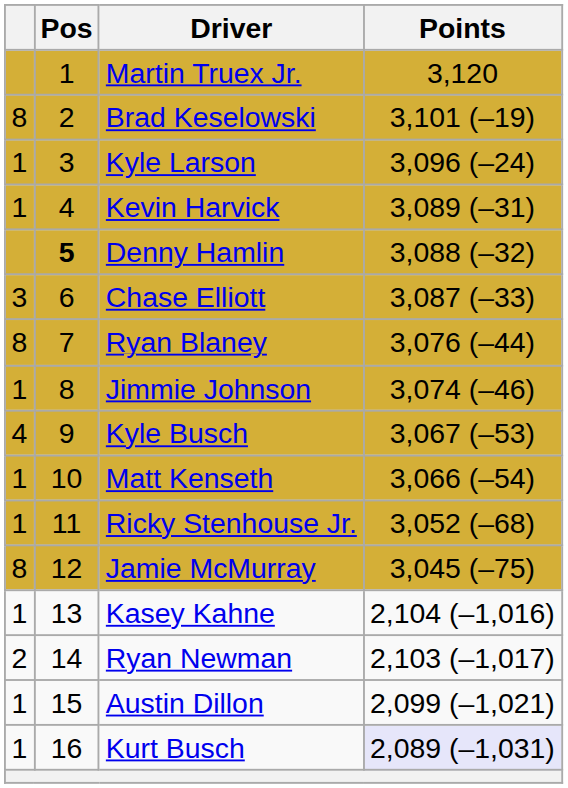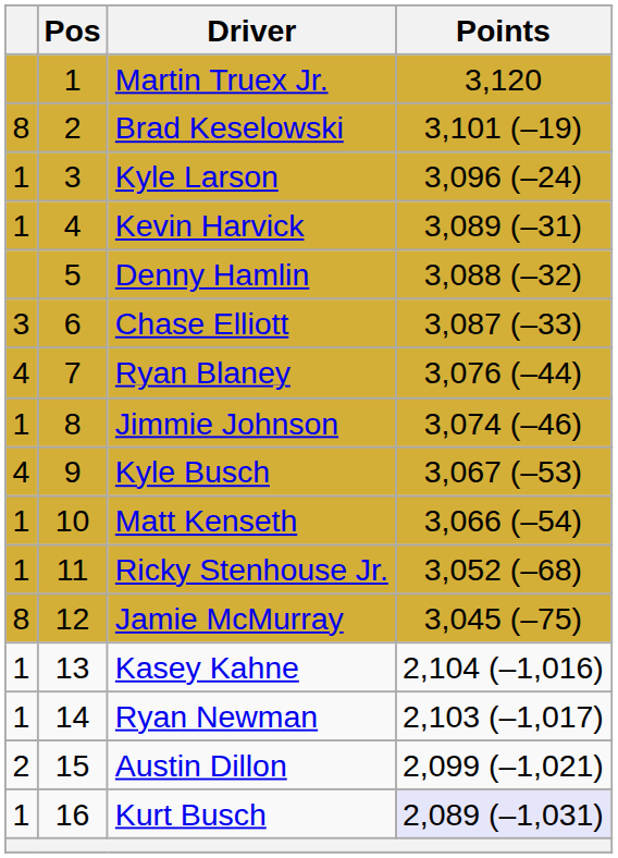Denny Hamlin | Pos: bold -> normal
Ryan Blaney | column 1: 8 -> 4
Ryan Newman | column 1: 2 -> 1
Austin Dillon | column 1: 1 -> 2
